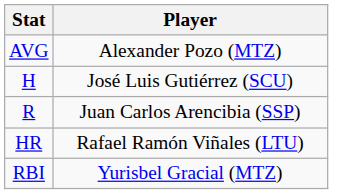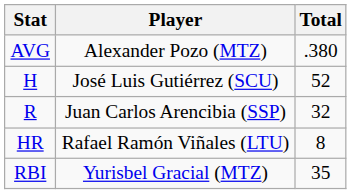+ column: Total | .380 | 52 | 32 | 8 | 35
